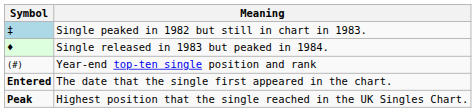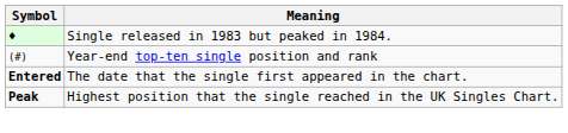- row: ‡ | Single peaked in 1982 but still in chart in 1983.
